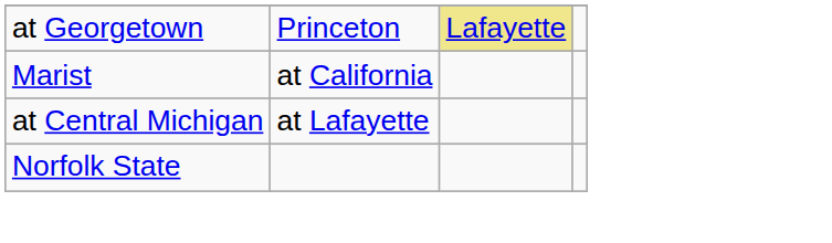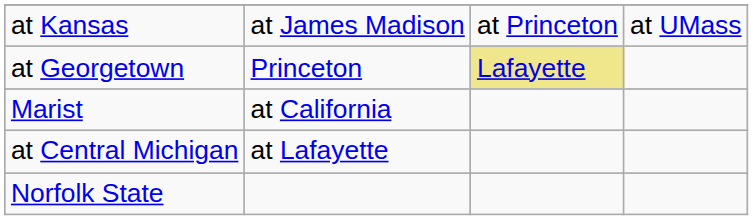+ row: at Kansas | at James Madison | at Princeton | at UMass
